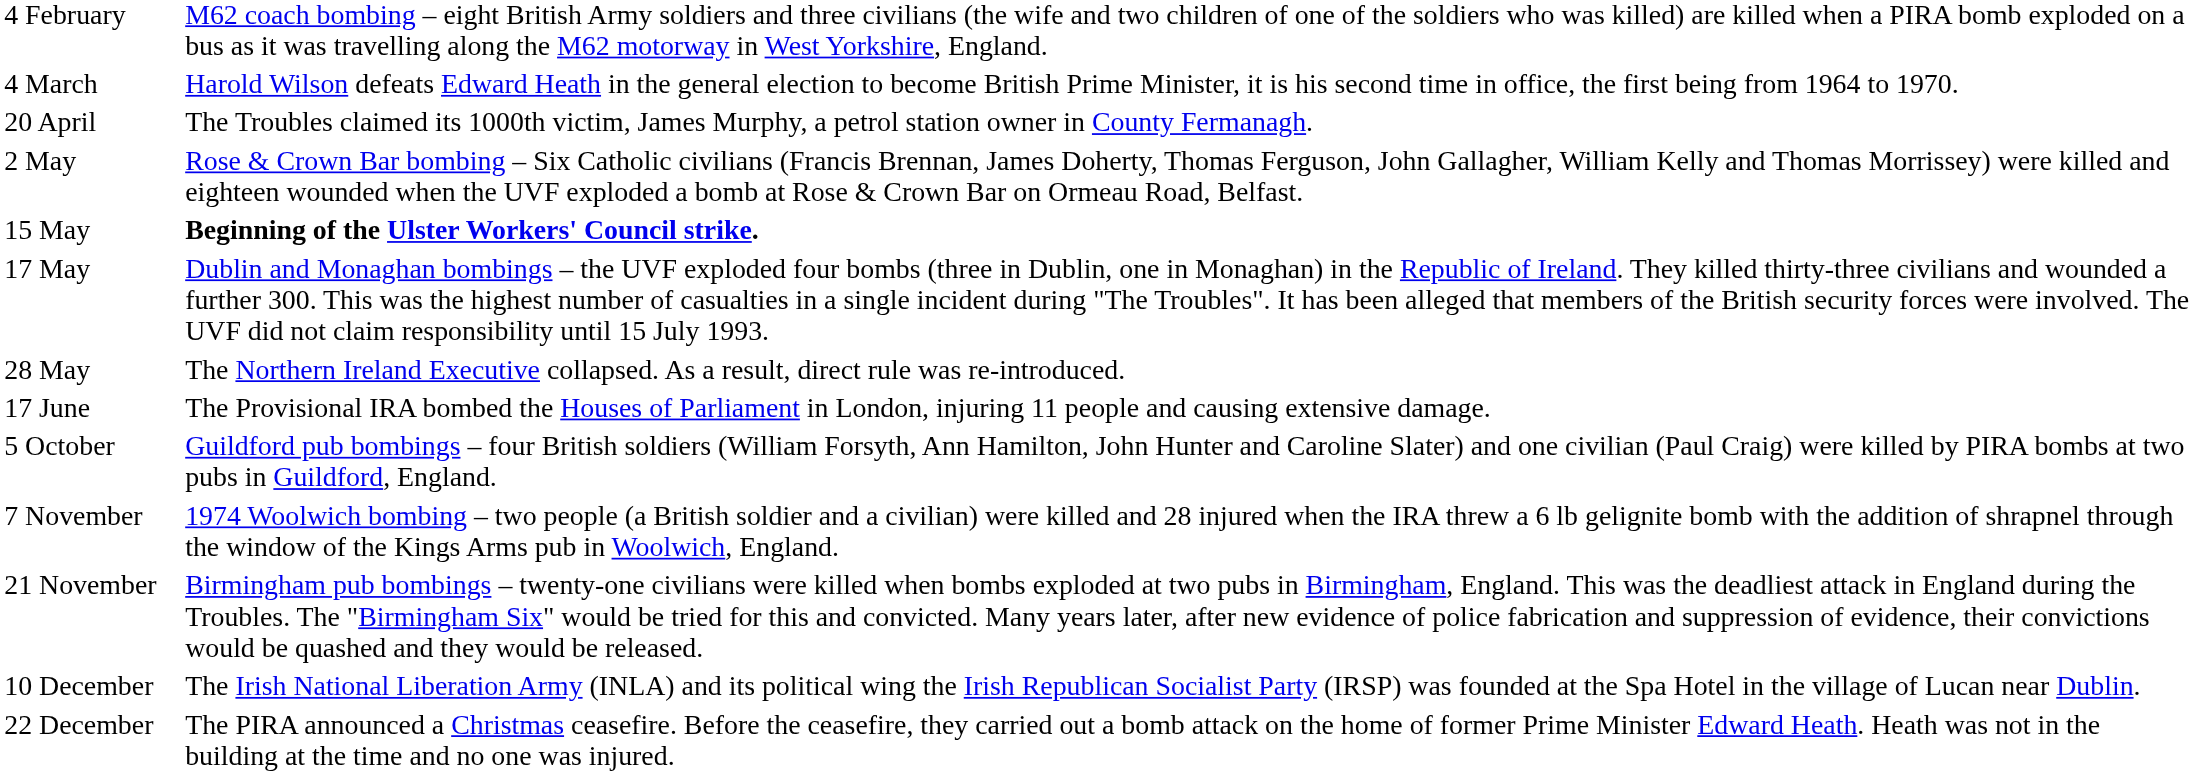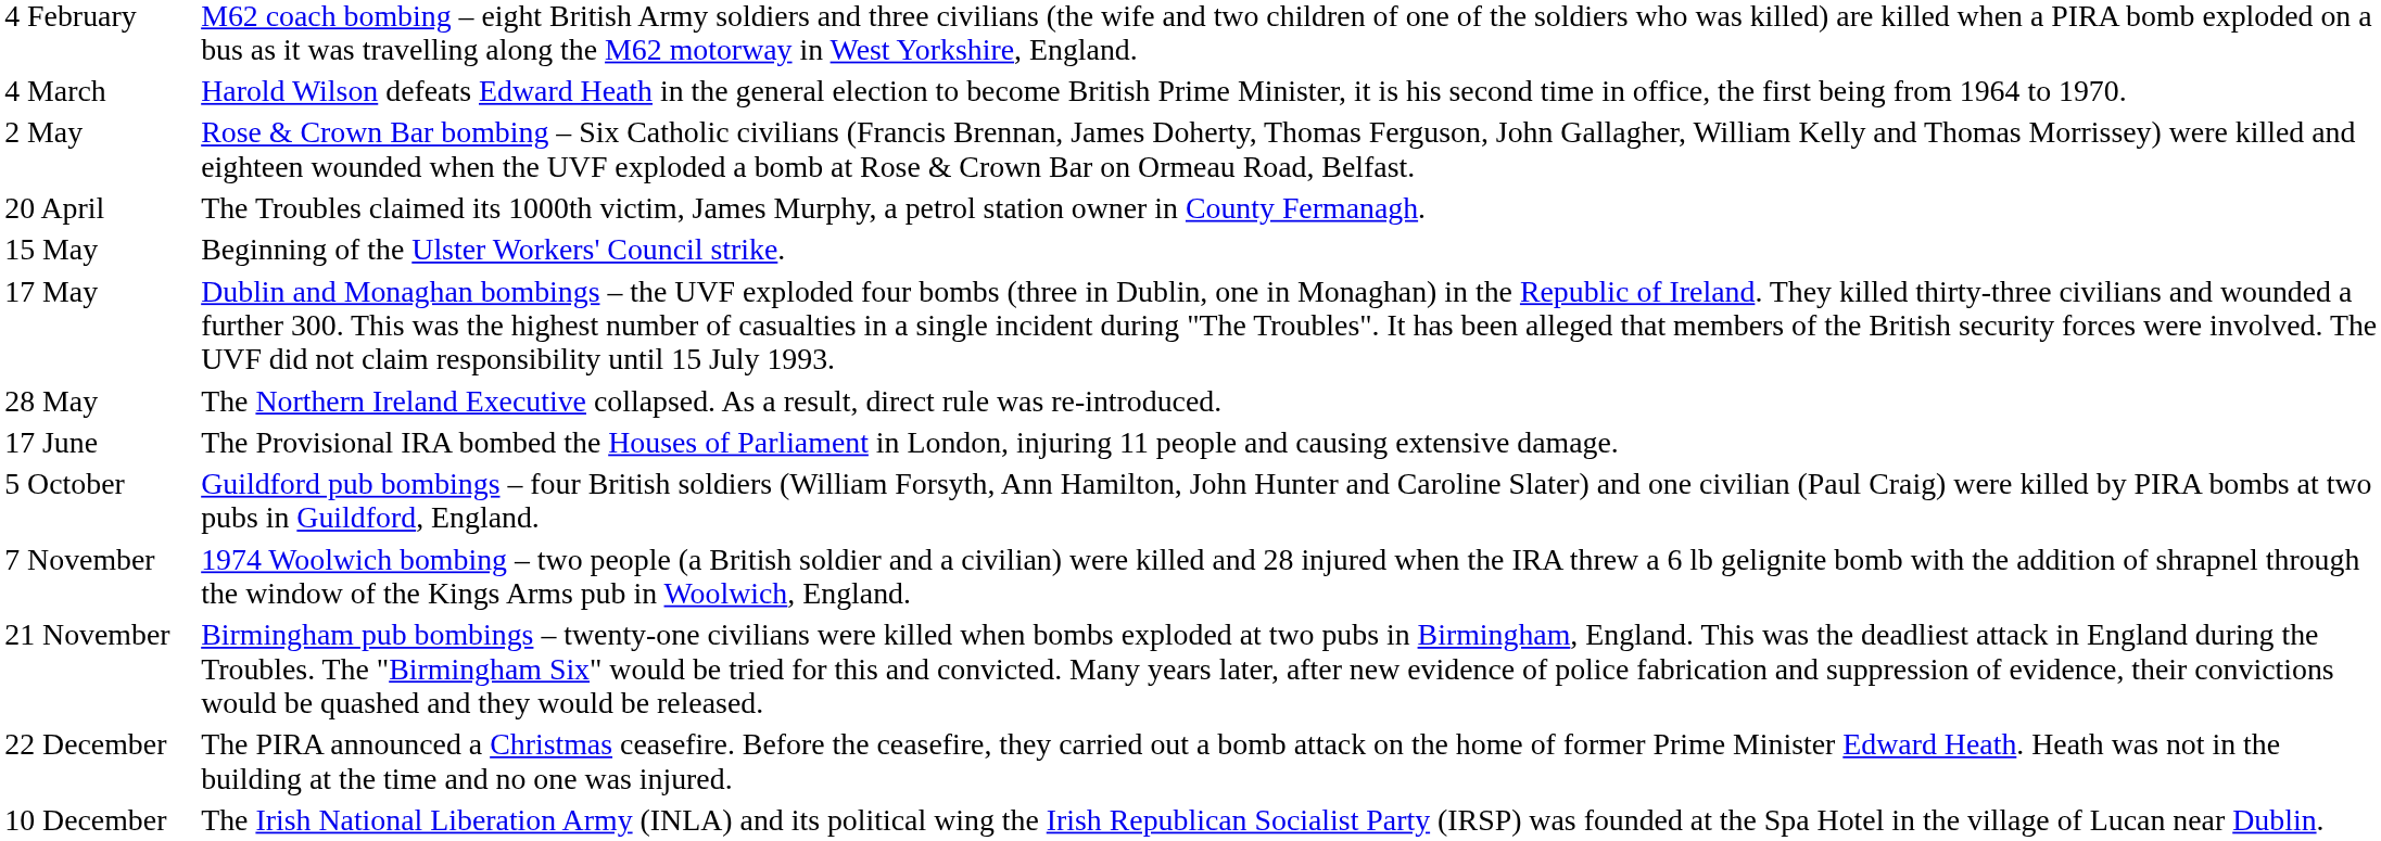rows swapped: 20 April <-> 2 May
15 May | column 2: bold -> normal
rows swapped: 10 December <-> 22 December
